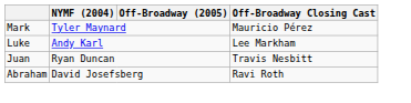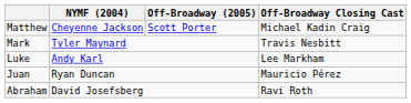+ row: Matthew | Cheyenne Jackson | Scott Porter | Michael Kadin Craig
Mark | Off-Broadway Closing Cast: Mauricio Pérez -> Travis Nesbitt
Juan | Off-Broadway Closing Cast: Travis Nesbitt -> Mauricio Pérez
